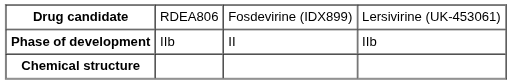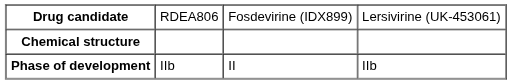rows swapped: Chemical structure <-> Phase of development
